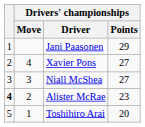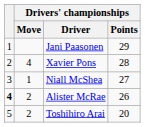Xavier Pons | Drivers' championships / Points: 27 -> 28
Niall McShea | Drivers' championships / Move: 3 -> 1
Alister McRae | Drivers' championships / Points: 23 -> 26
Toshihiro Arai | Drivers' championships / Move: 1 -> 2
